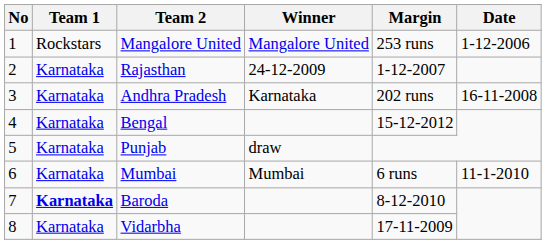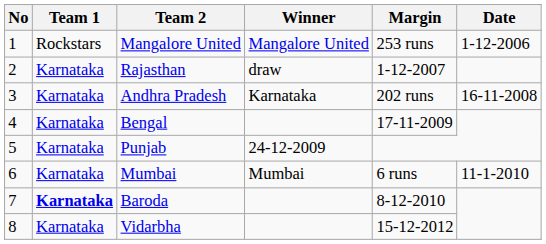Rajasthan | Winner: 24-12-2009 -> draw
Bengal | Margin: 15-12-2012 -> 17-11-2009
Punjab | Winner: draw -> 24-12-2009
Vidarbha | Margin: 17-11-2009 -> 15-12-2012
